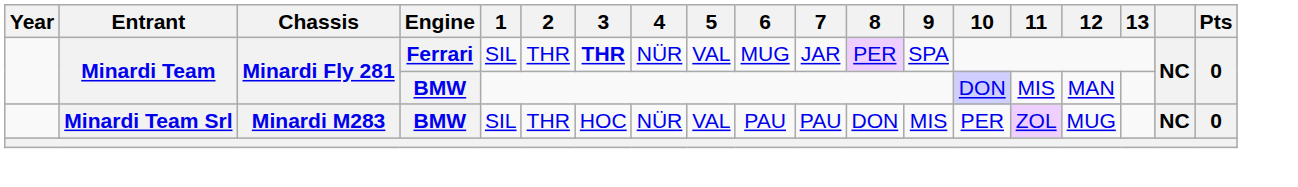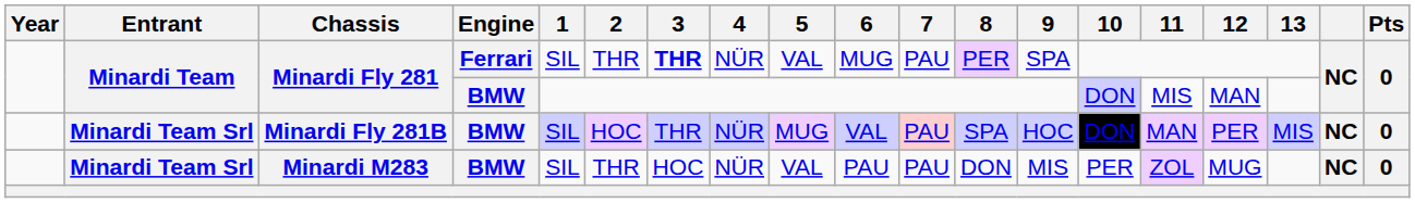Minardi Fly 281 / Ferrari | 7: JAR -> PAU
+ row: Minardi Team Srl | Minardi Fly 281B | BMW | SIL | HOC | THR | NÜR | MUG | VAL | PAU | SPA | HOC | DON | MAN | PER | MIS | NC | 0
